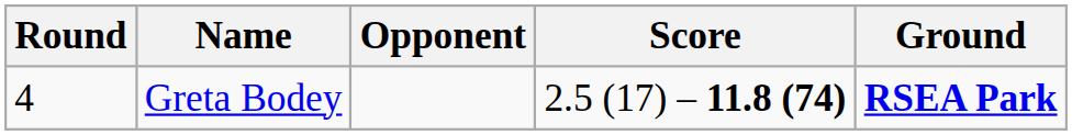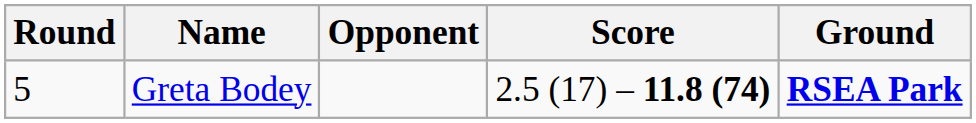Greta Bodey | Round: 4 -> 5
